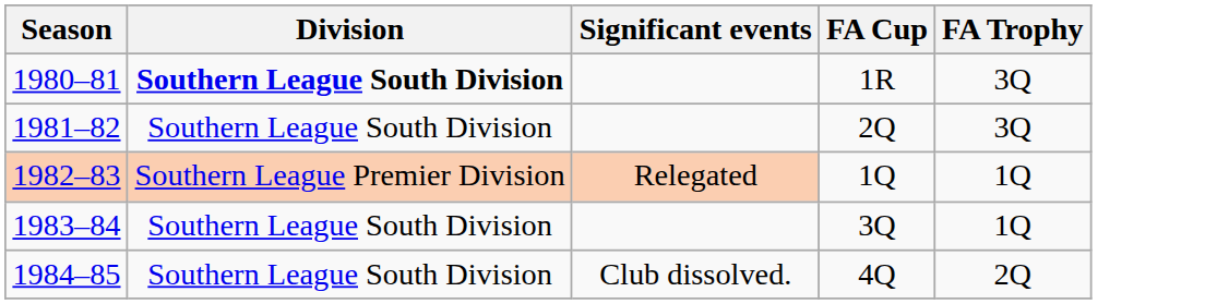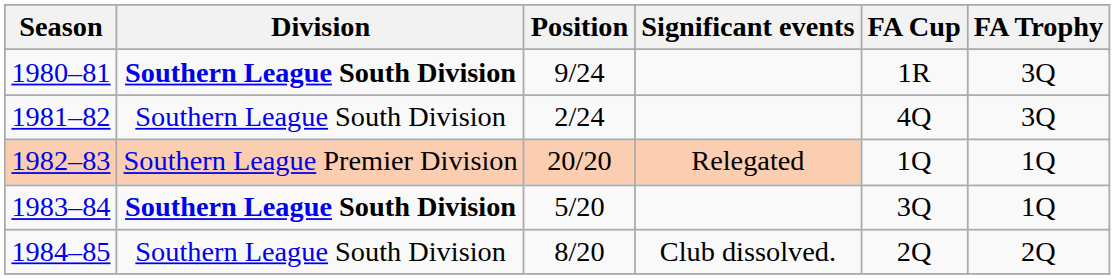+ column: Position | 9/24 | 2/24 | 20/20 | 5/20 | 8/20
1981–82 | FA Cup: 2Q -> 4Q
1983–84 | Division: normal -> bold
1984–85 | FA Cup: 4Q -> 2Q
